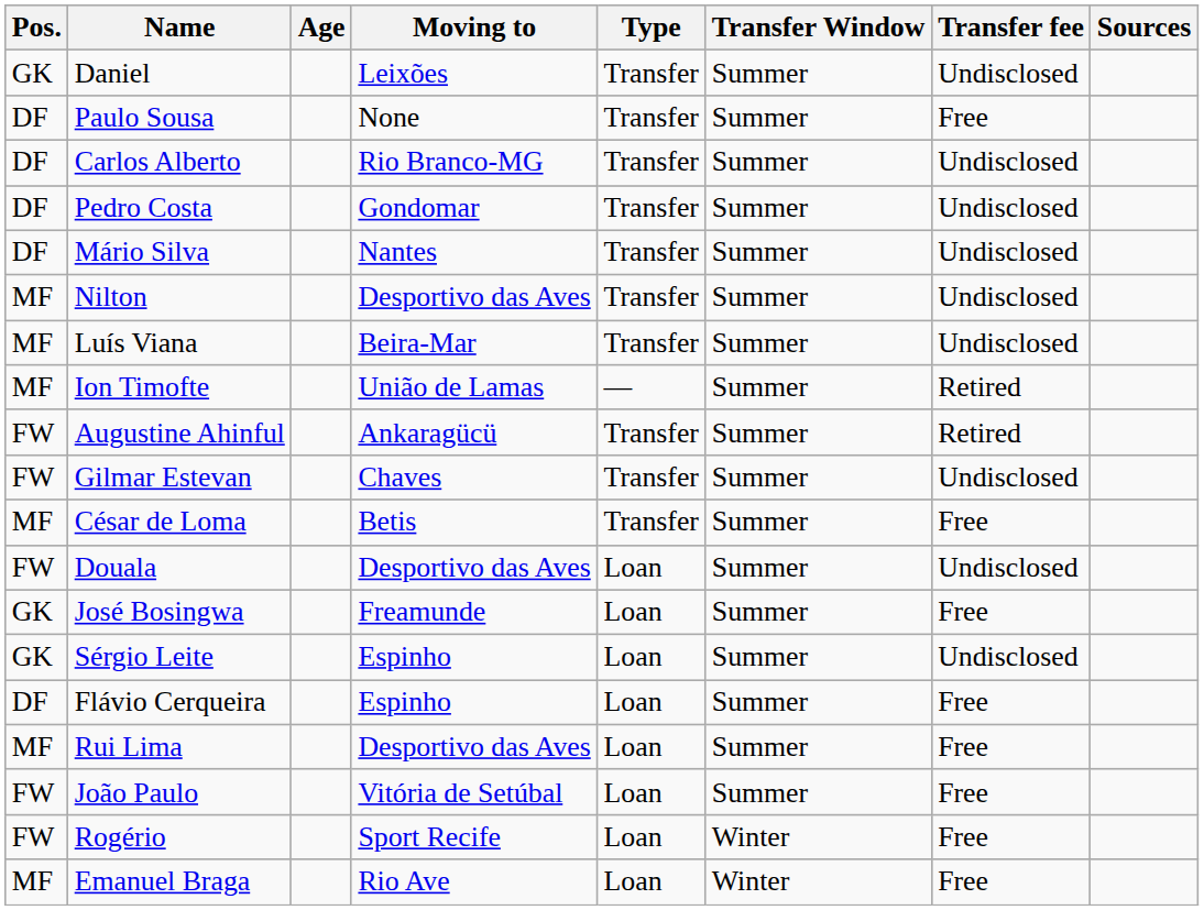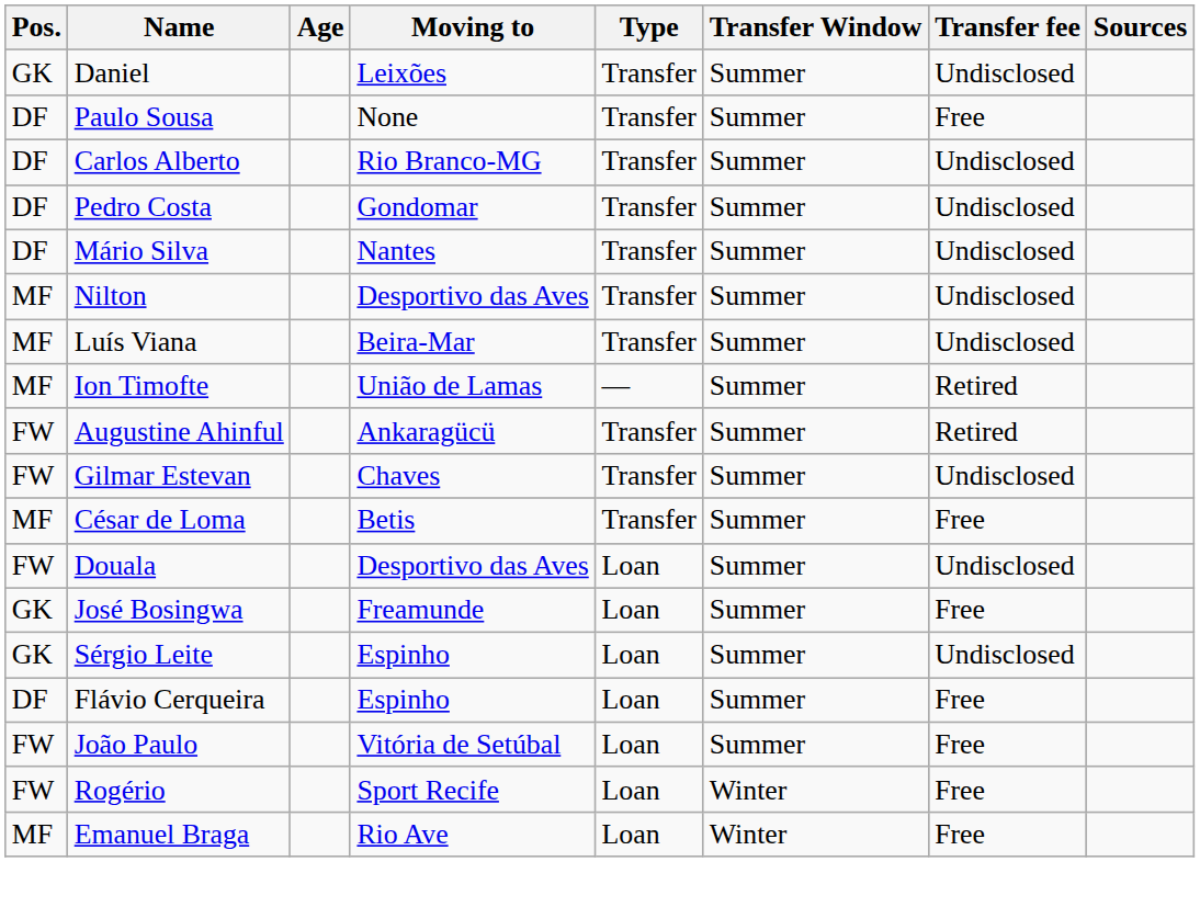- row: MF | Rui Lima | Desportivo das Aves | Loan | Summer | Free
